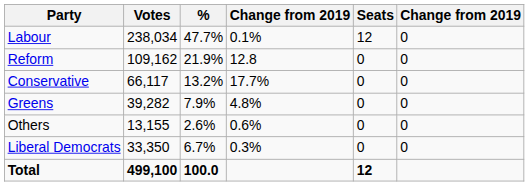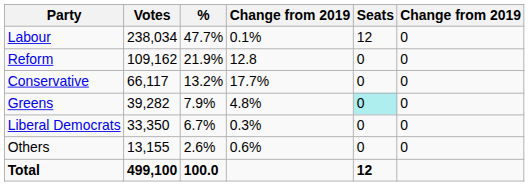Greens | Seats: no background -> paleturquoise background
rows swapped: Liberal Democrats <-> Others
